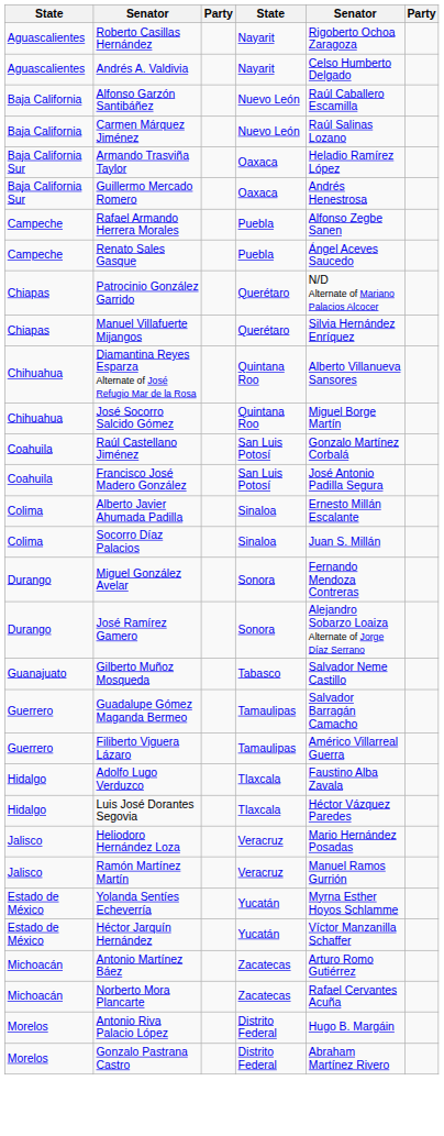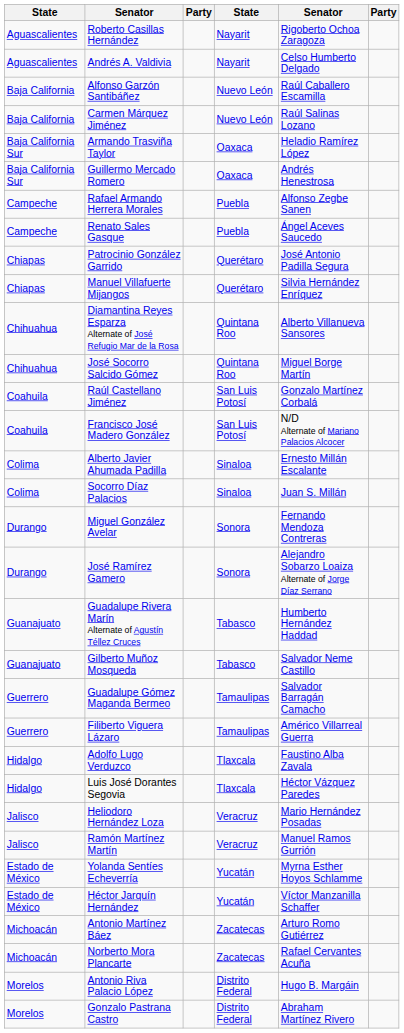Patrocinio González Garrido | column 5: N/D Alternate of Mariano Palacios Alcocer -> José Antonio Padilla Segura
Francisco José Madero González | column 5: José Antonio Padilla Segura -> N/D Alternate of Mariano Palacios Alcocer
+ row: Guanajuato | Guadalupe Rivera Marín Alternate of Agustín Téllez Cruces | Tabasco | Humberto Hernández Haddad
